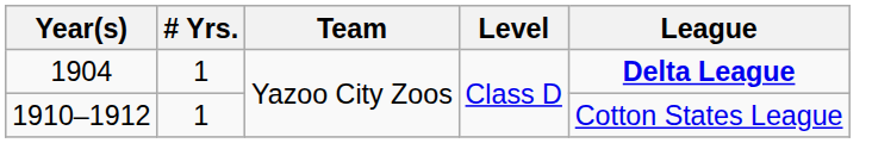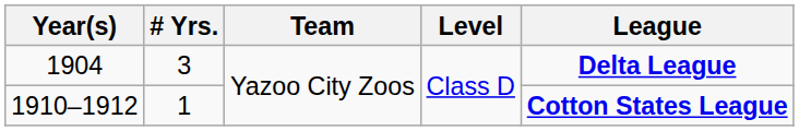1904 | # Yrs.: 1 -> 3
1910–1912 | League: normal -> bold
